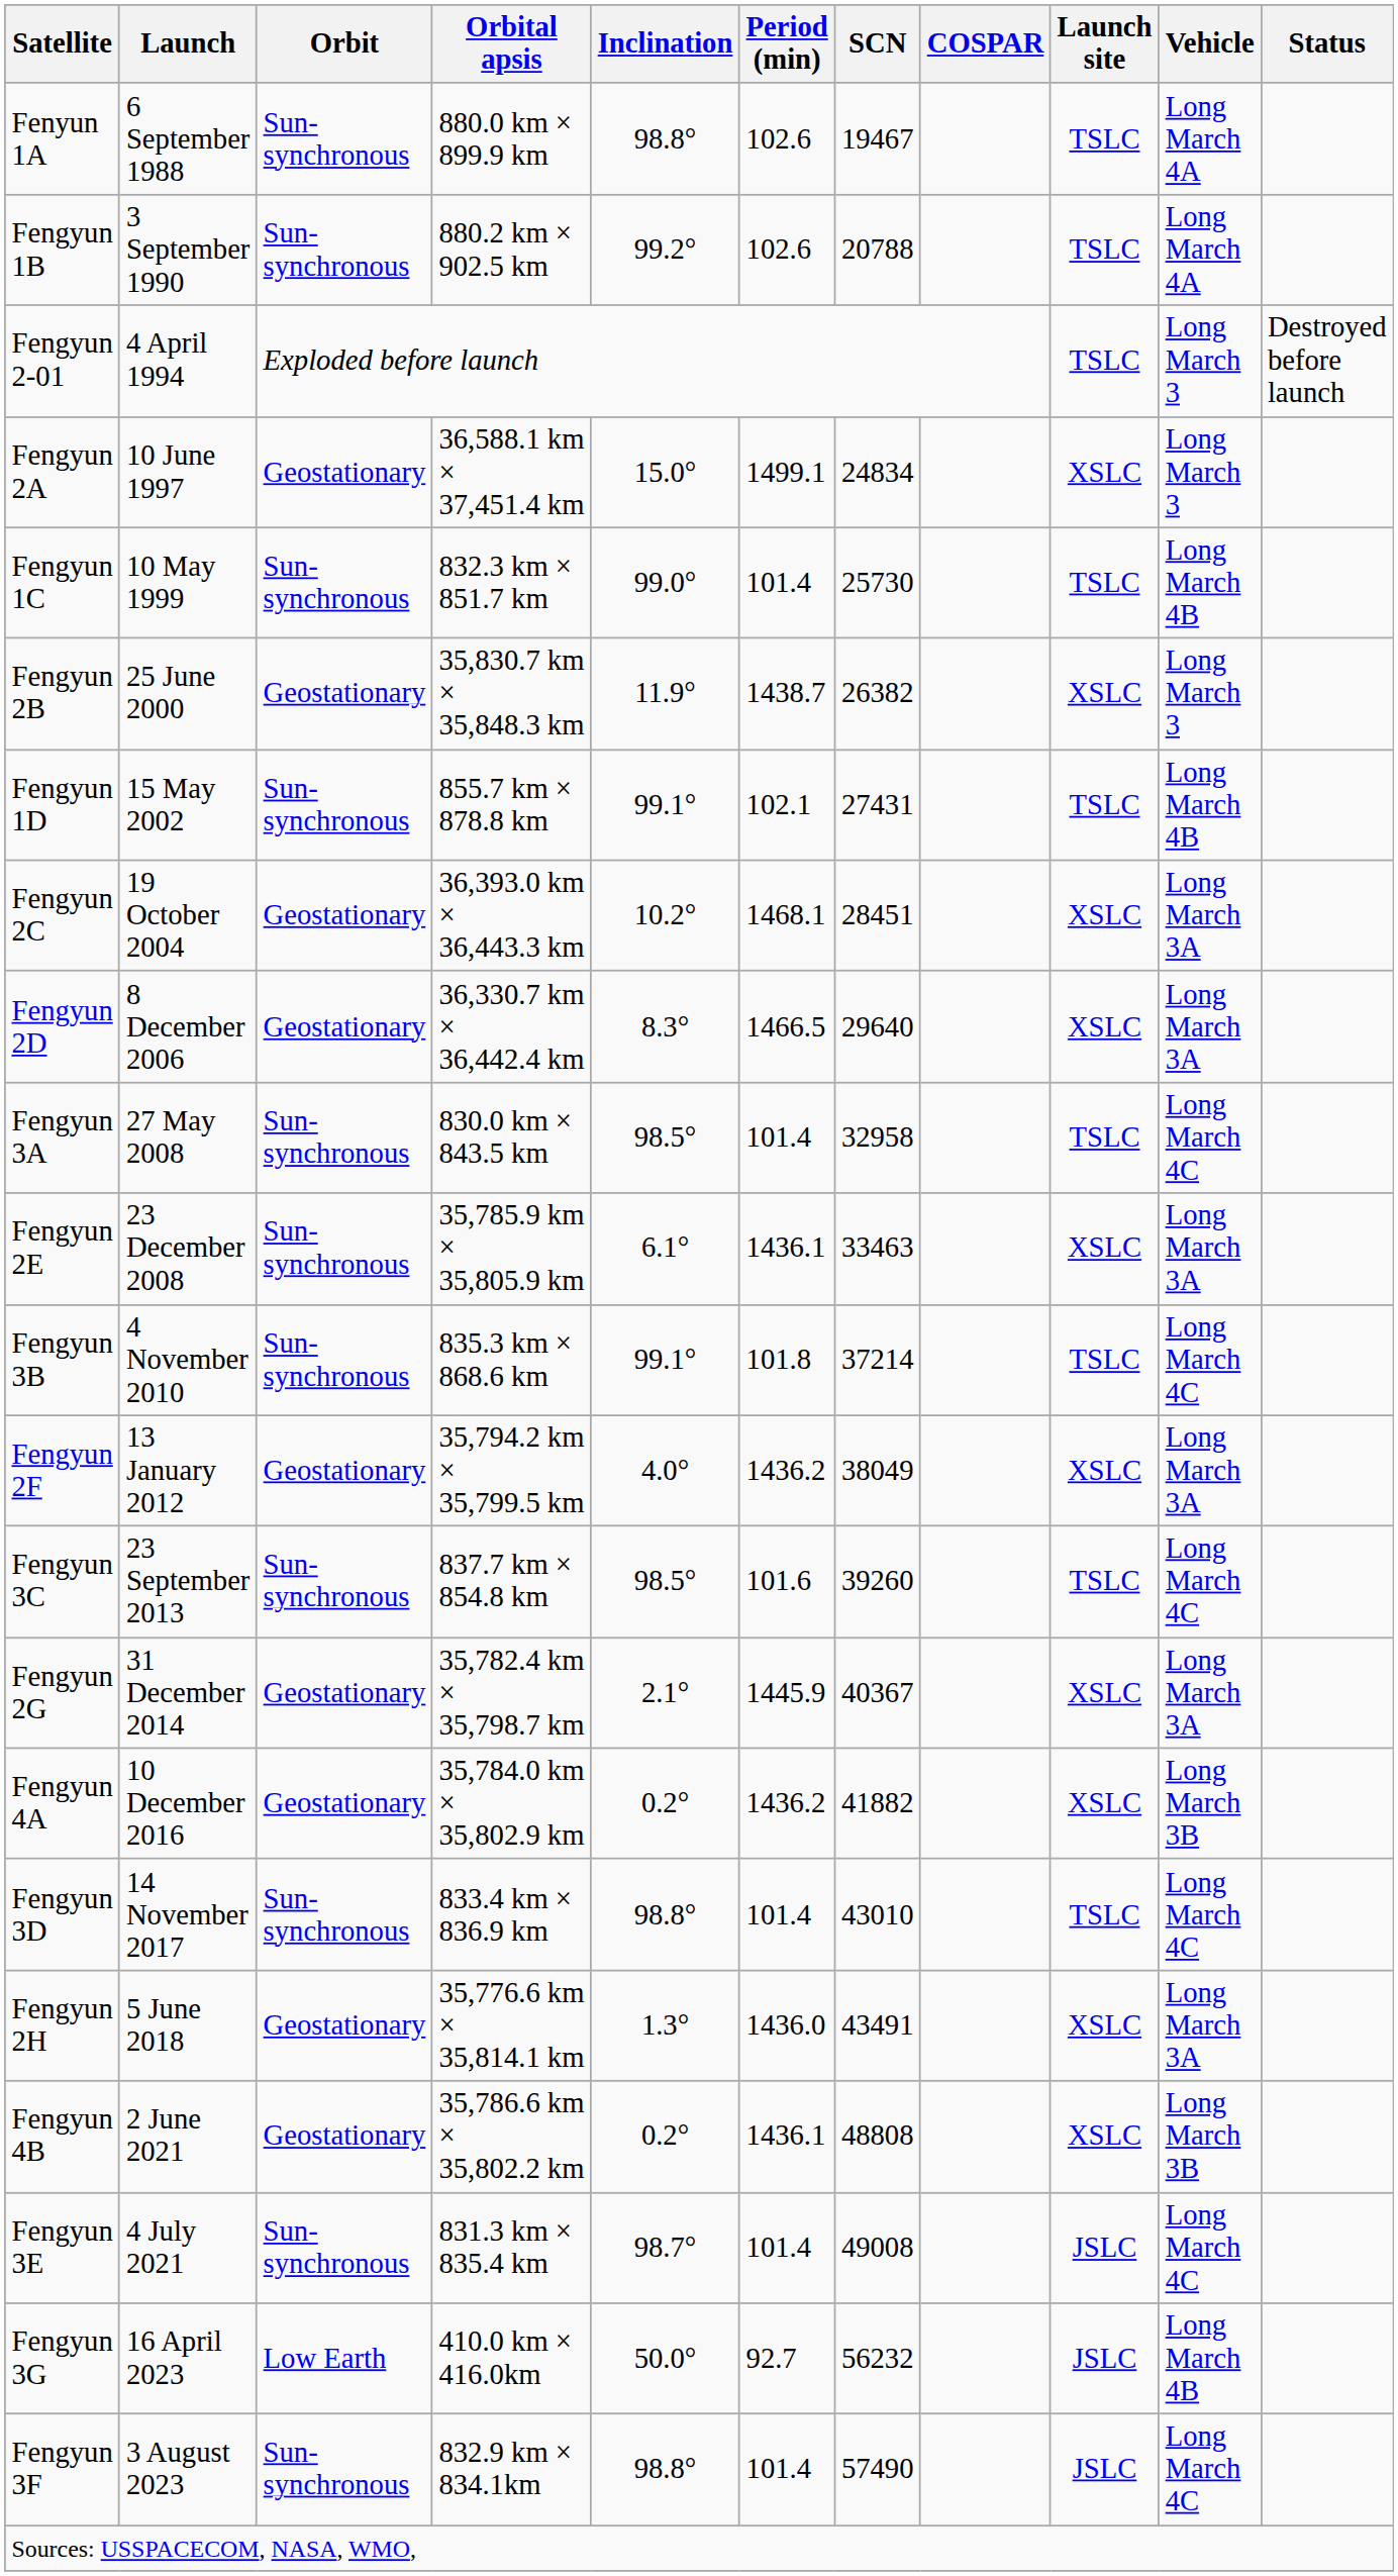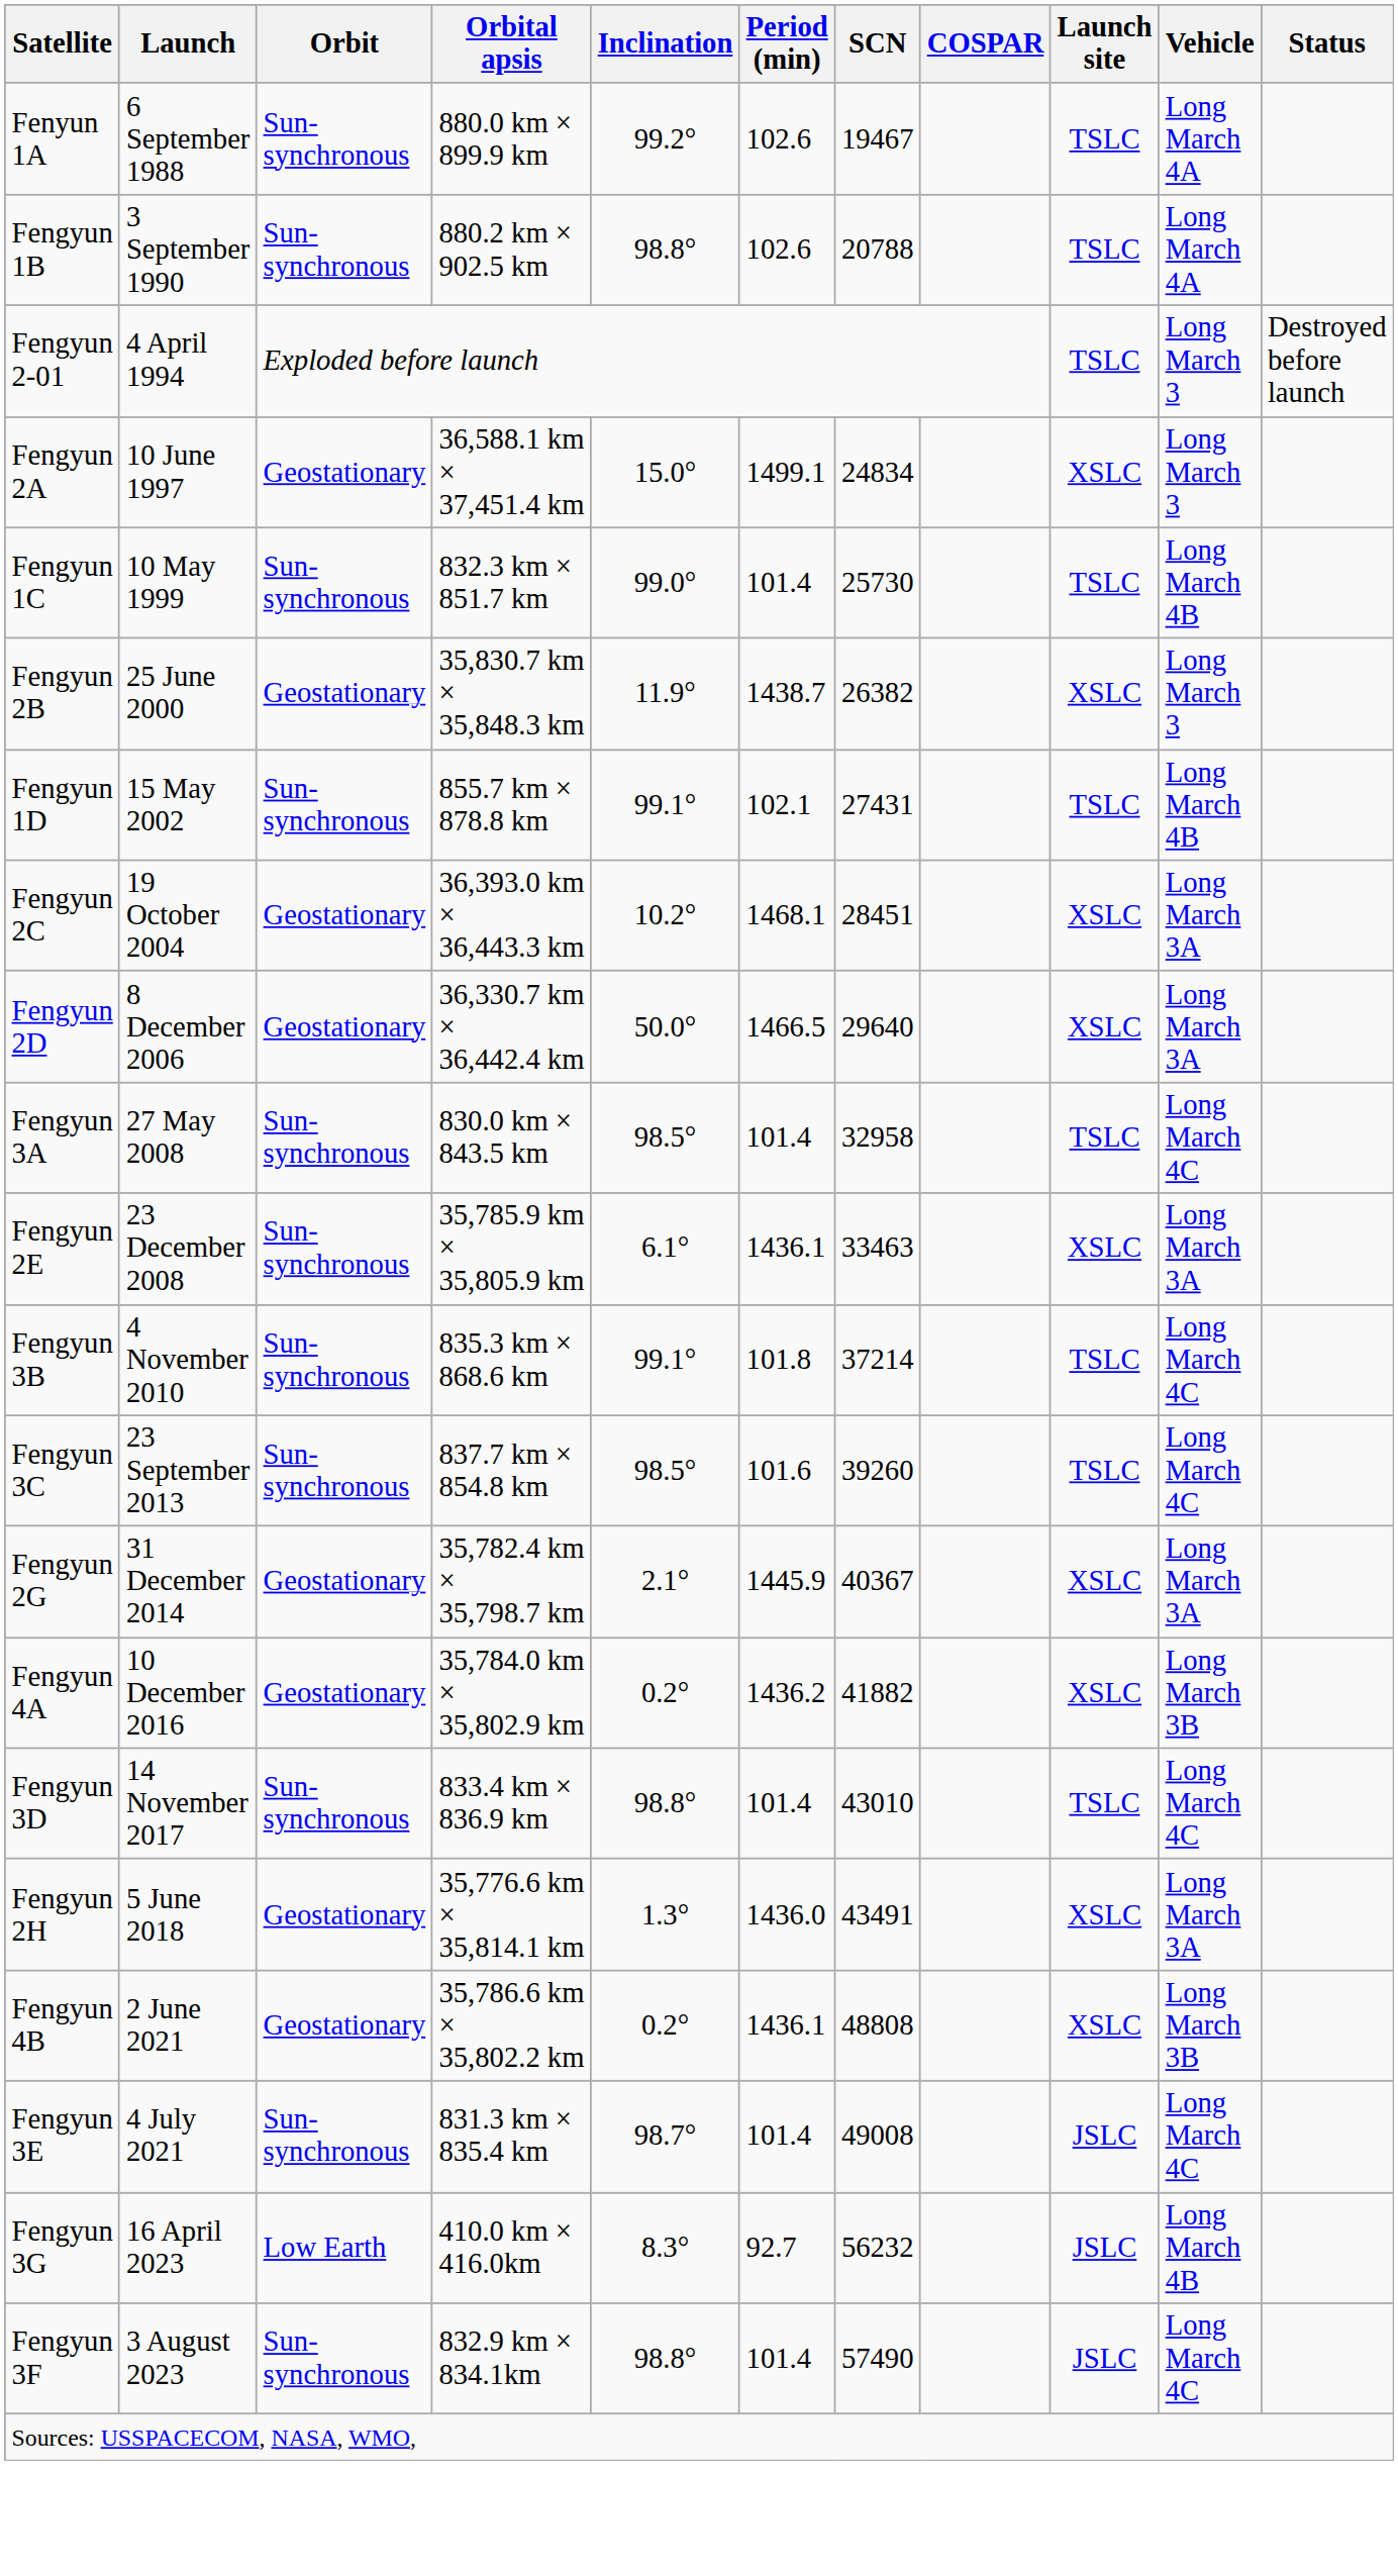Fenyun 1A | Inclination: 98.8° -> 99.2°
Fengyun 1B | Inclination: 99.2° -> 98.8°
Fengyun 2D | Inclination: 8.3° -> 50.0°
- row: Fengyun 2F | 13 January 2012 | Geostationary | 35,794.2 km × 35,799.5 km | 4.0° | 1436.2 | 38049 | XSLC | Long March 3A
Fengyun 3G | Inclination: 50.0° -> 8.3°
